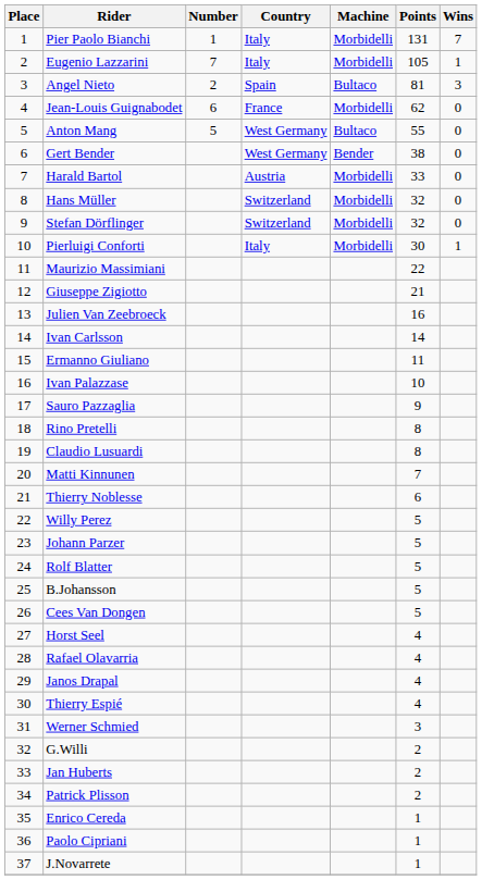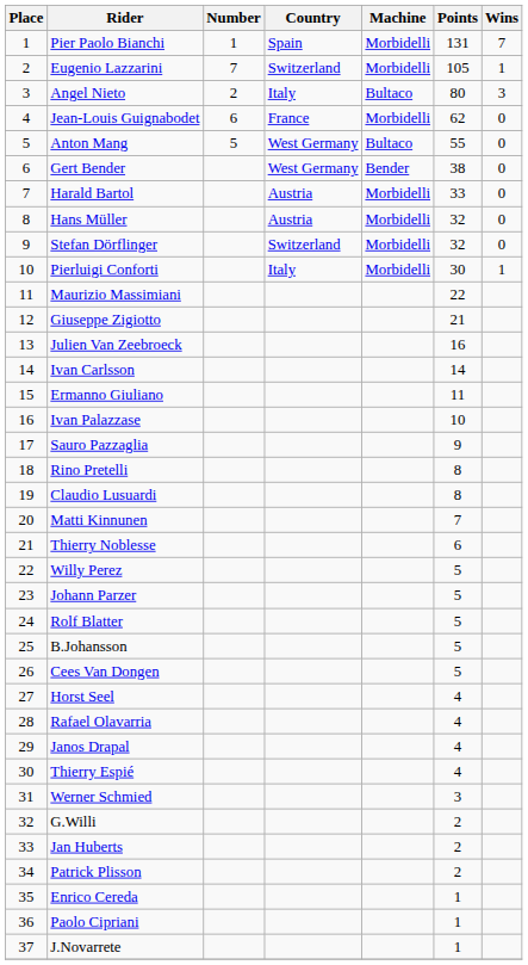Pier Paolo Bianchi | Country: Italy -> Spain
Eugenio Lazzarini | Country: Italy -> Switzerland
Angel Nieto | Country: Spain -> Italy
Angel Nieto | Points: 81 -> 80
Hans Müller | Country: Switzerland -> Austria
